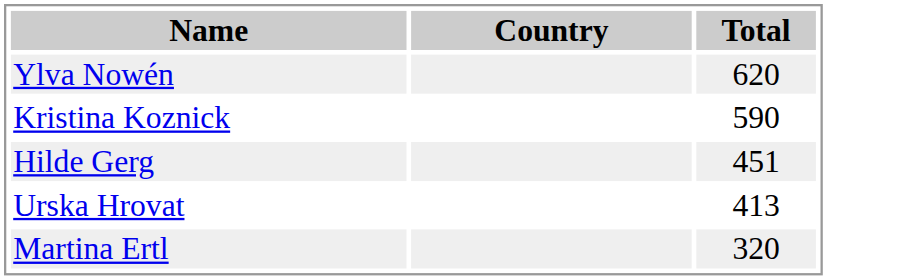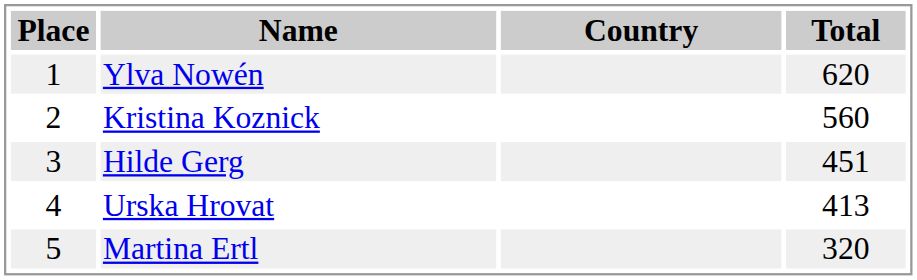+ column: Place | 1 | 2 | 3 | 4 | 5
Kristina Koznick | Total: 590 -> 560
